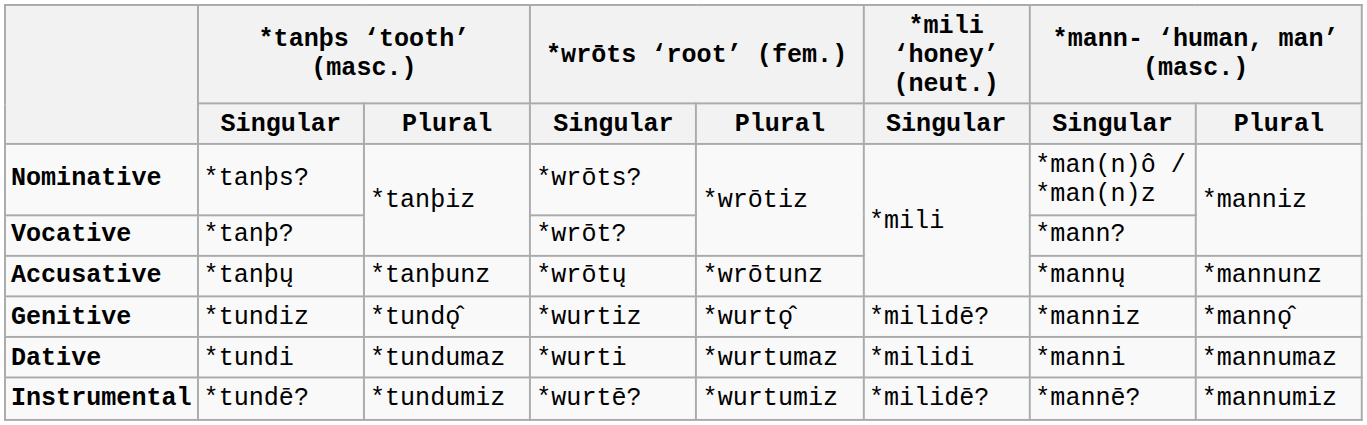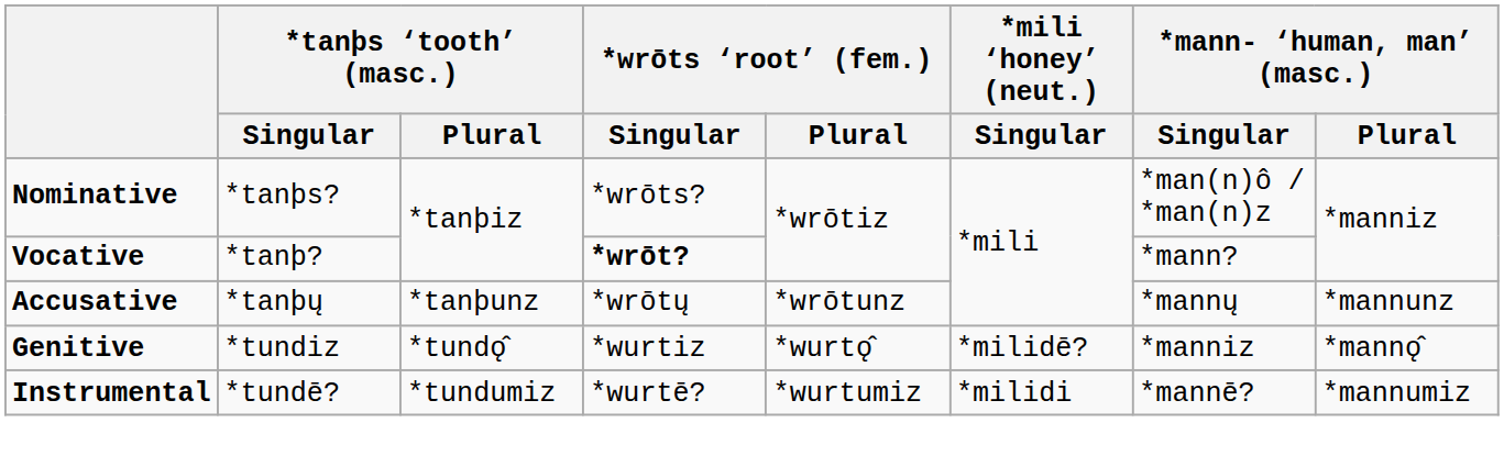Vocative | *wrōts ‘root’ (fem.) / Singular: normal -> bold
- row: Dative | *tundi | *tundumaz | *wurti | *wurtumaz | *milidi | *manni | *mannumaz
Instrumental | *mili ‘honey’ (neut.) / Singular: *milidē? -> *milidi
